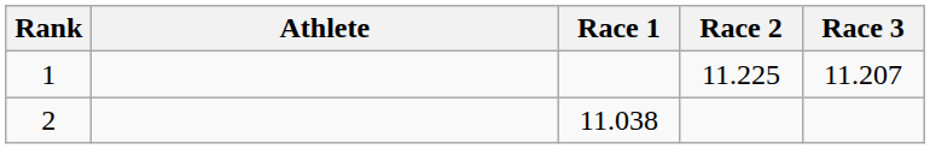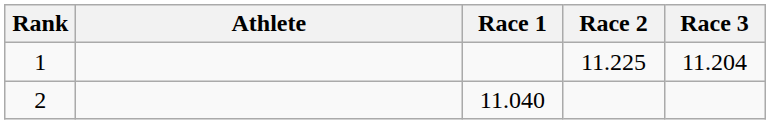1 | Race 3: 11.207 -> 11.204
2 | Race 1: 11.038 -> 11.040
